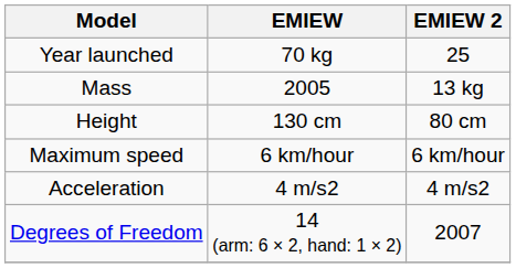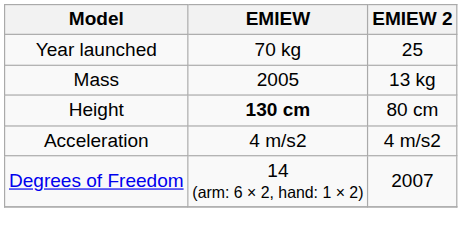Height | EMIEW: normal -> bold
- row: Maximum speed | 6 km/hour | 6 km/hour
